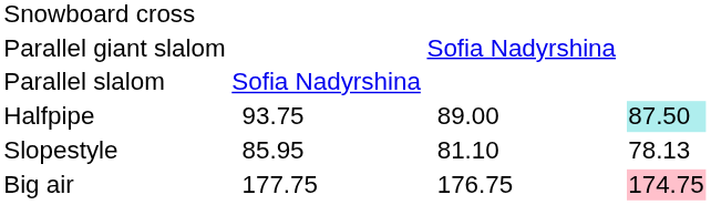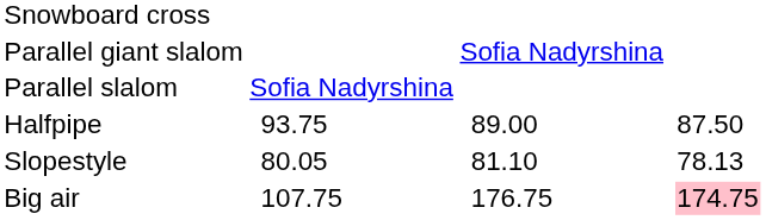Halfpipe | column 7: paleturquoise background -> no background
Slopestyle | column 3: 85.95 -> 80.05
Big air | column 3: 177.75 -> 107.75
